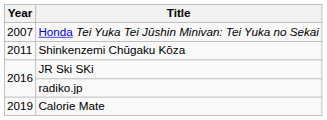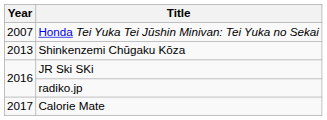Shinkenzemi Chūgaku Kōza | Year: 2011 -> 2013
Calorie Mate | Year: 2019 -> 2017
